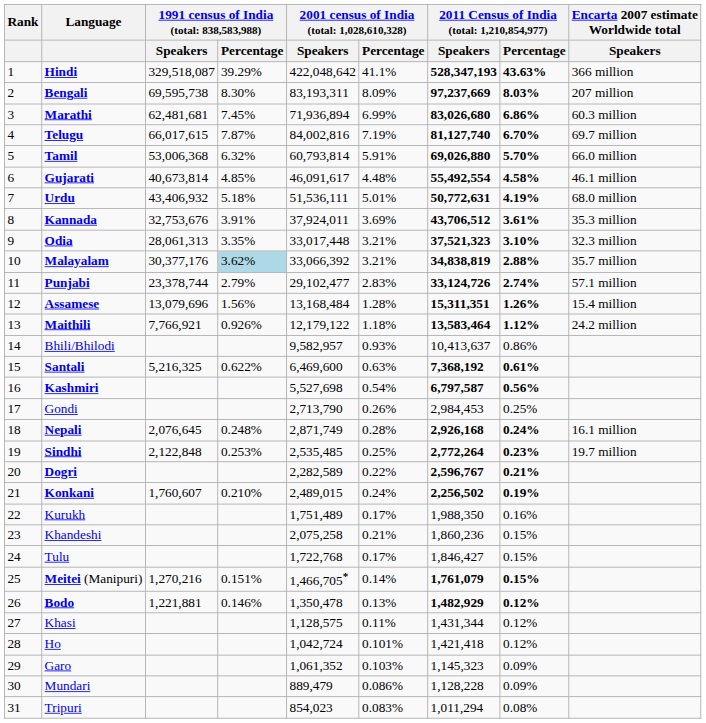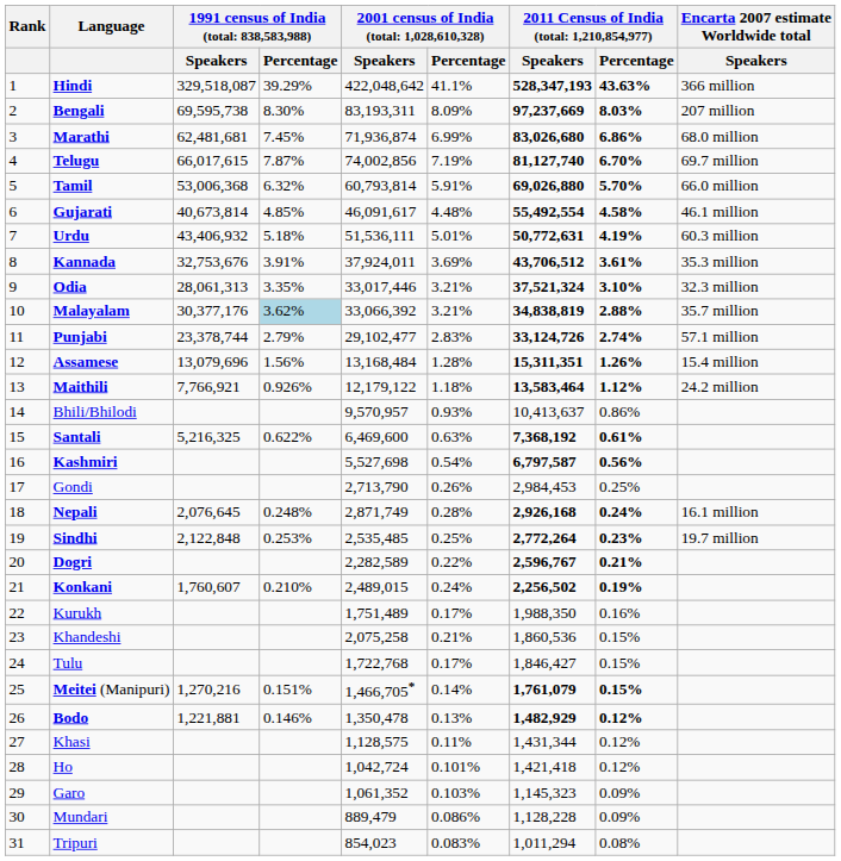Marathi | column 5: 71,936,894 -> 71,936,874
Marathi | Encarta 2007 estimate Worldwide total / Speakers: 60.3 million -> 68.0 million
Telugu | column 5: 84,002,816 -> 74,002,856
Urdu | Encarta 2007 estimate Worldwide total / Speakers: 68.0 million -> 60.3 million
Odia | column 5: 33,017,448 -> 33,017,446
Odia | column 7: 37,521,323 -> 37,521,324
Bhili/Bhilodi | column 5: 9,582,957 -> 9,570,957
Khandeshi | column 7: 1,860,236 -> 1,860,536
